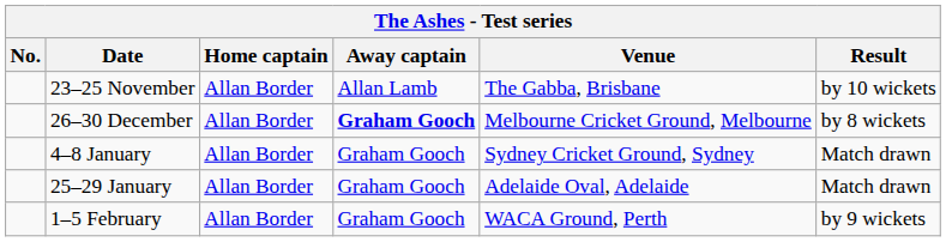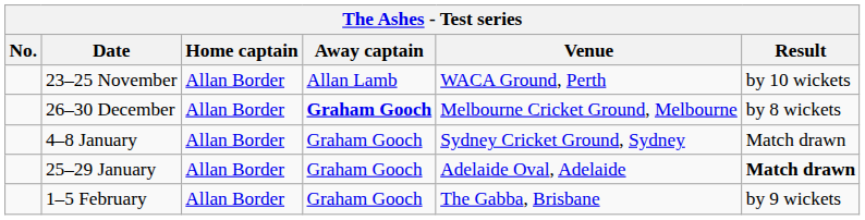23–25 November | Venue: The Gabba, Brisbane -> WACA Ground, Perth
25–29 January | Result: normal -> bold
1–5 February | Venue: WACA Ground, Perth -> The Gabba, Brisbane
